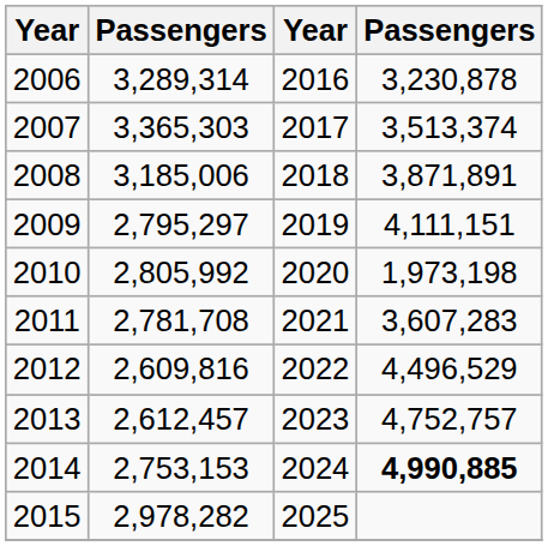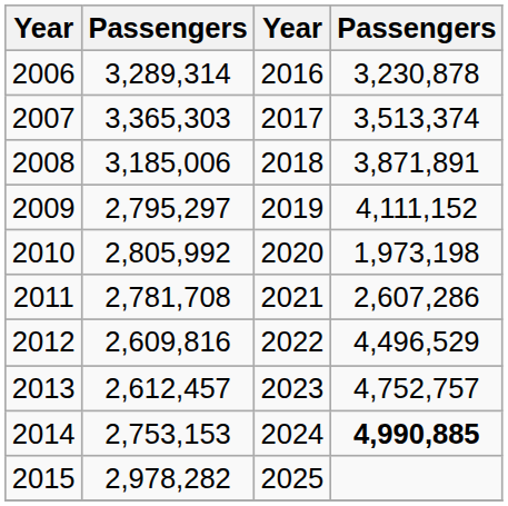2009 | column 4: 4,111,151 -> 4,111,152
2011 | column 4: 3,607,283 -> 2,607,286
